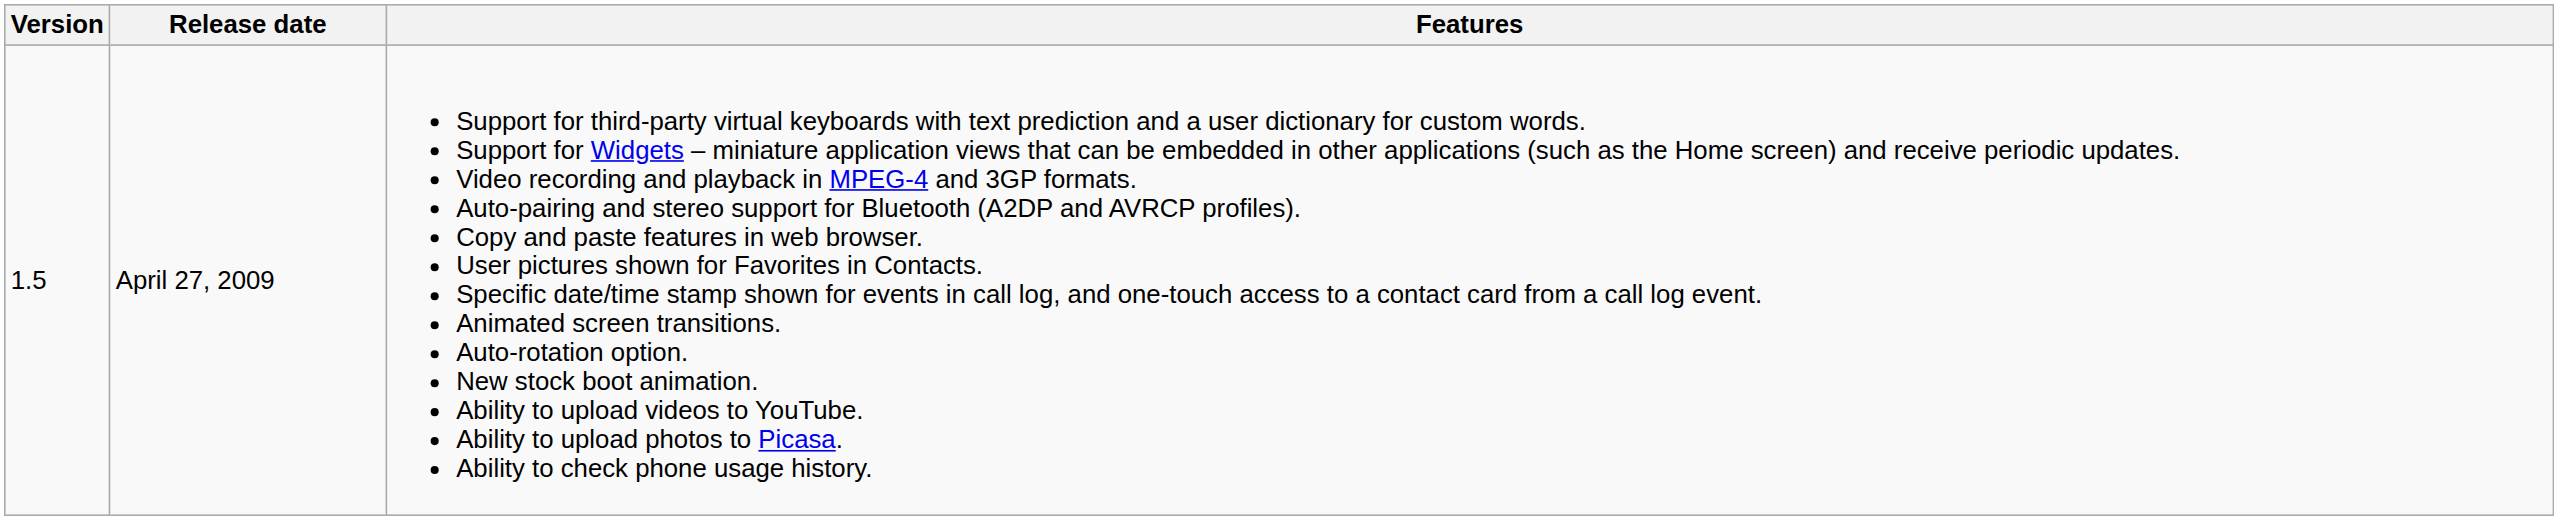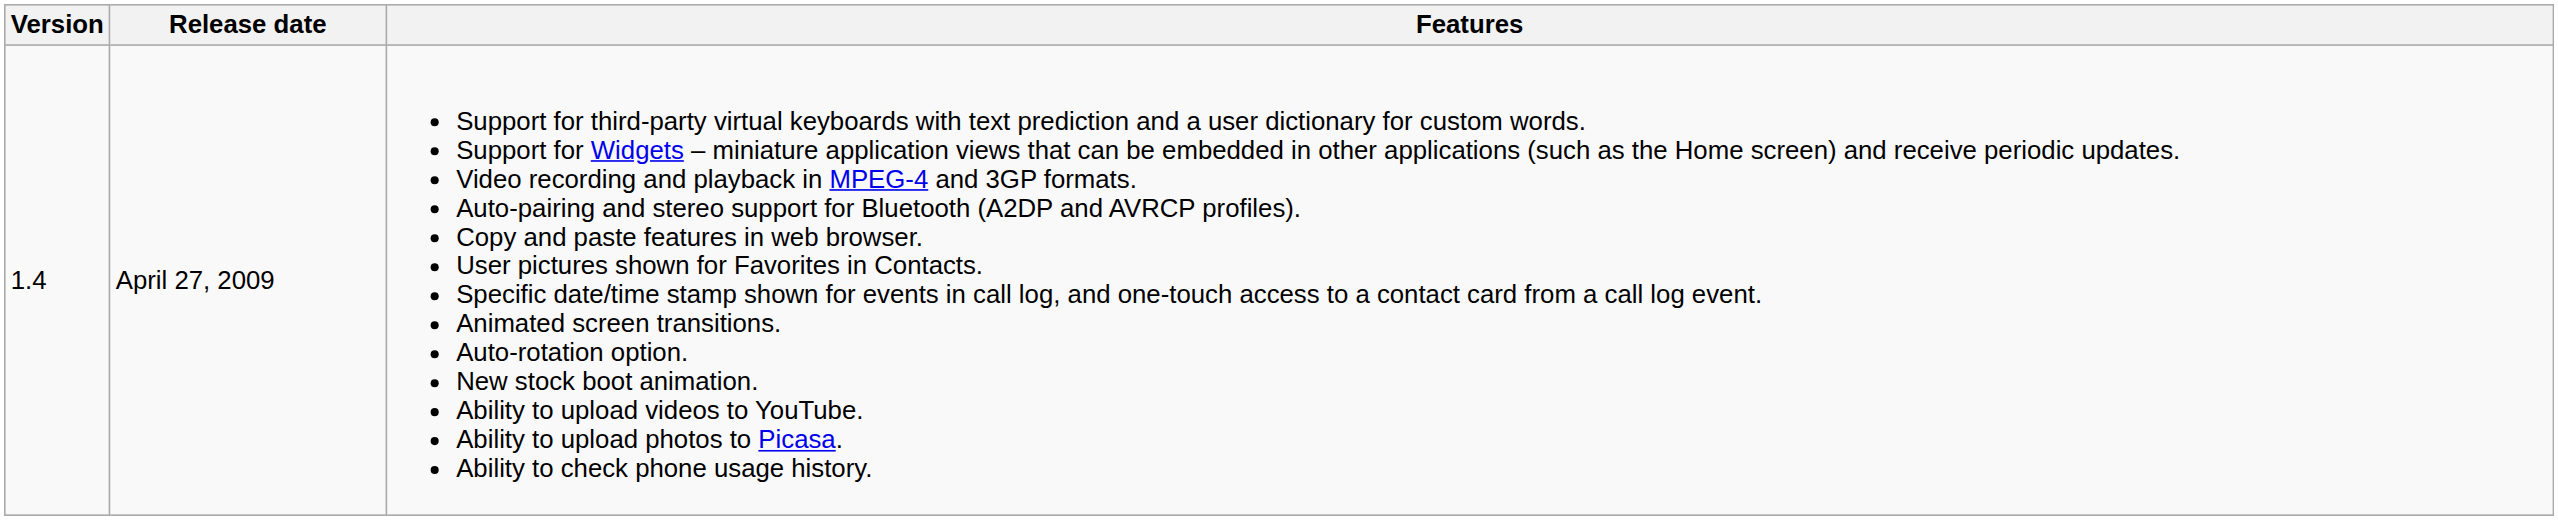April 27, 2009 | Version: 1.5 -> 1.4
